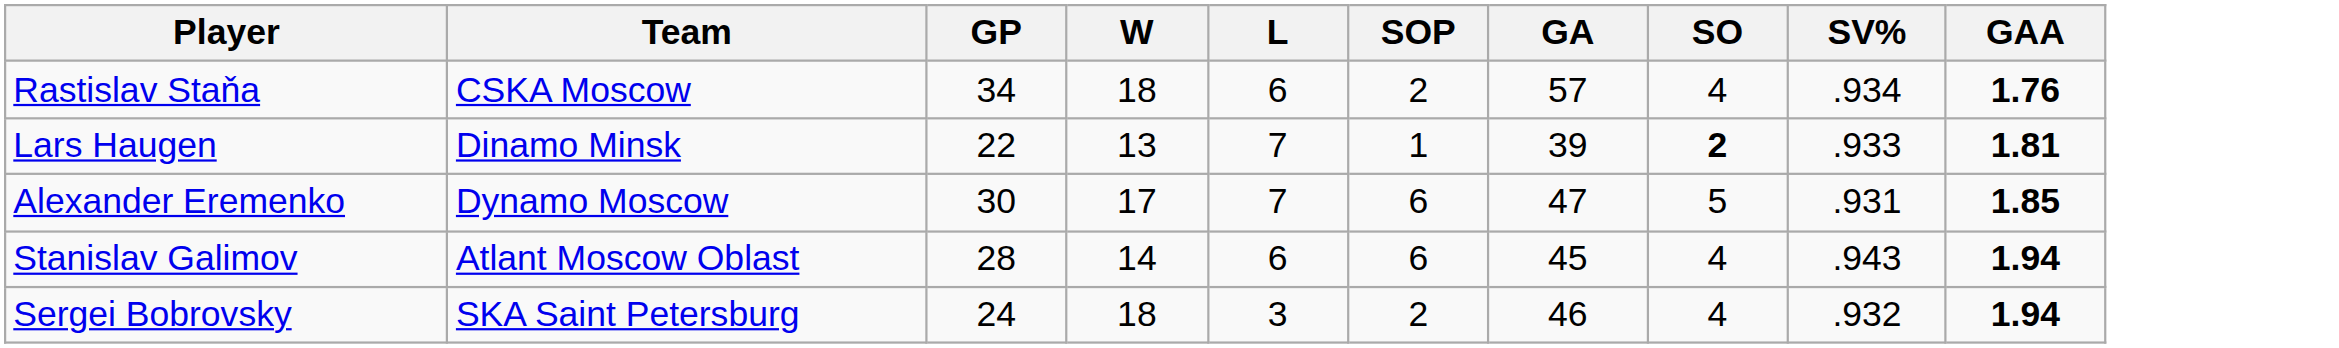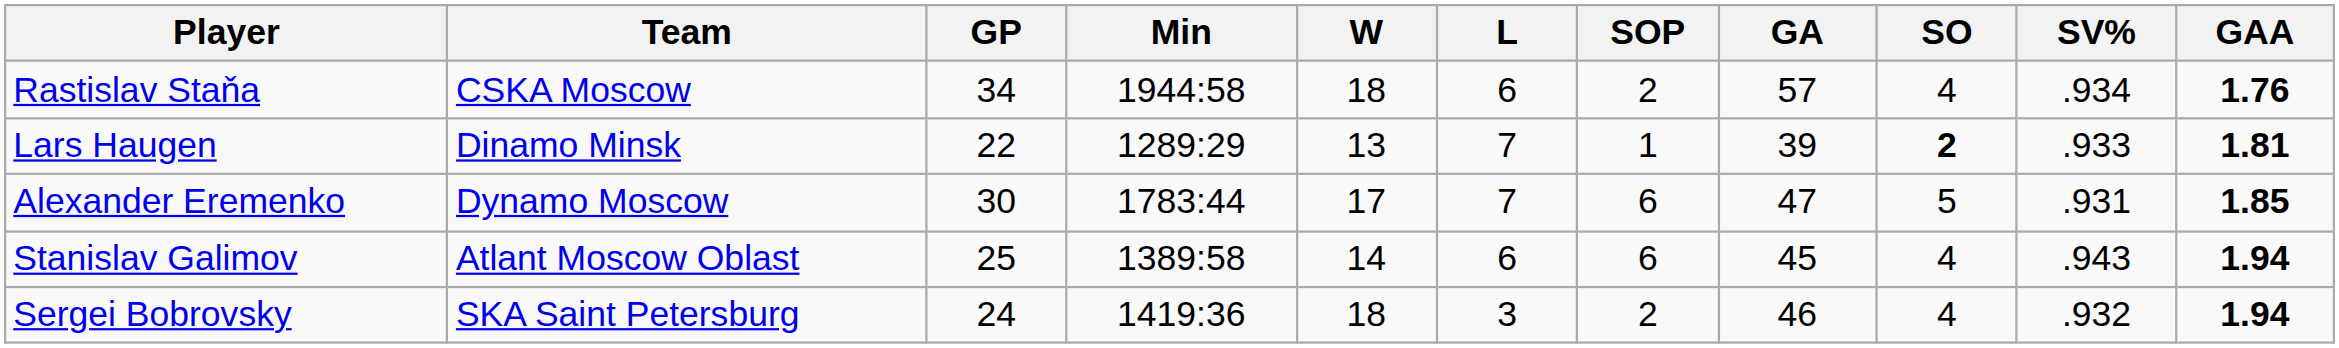+ column: Min | 1944:58 | 1289:29 | 1783:44 | 1389:58 | 1419:36
Stanislav Galimov | GP: 28 -> 25
